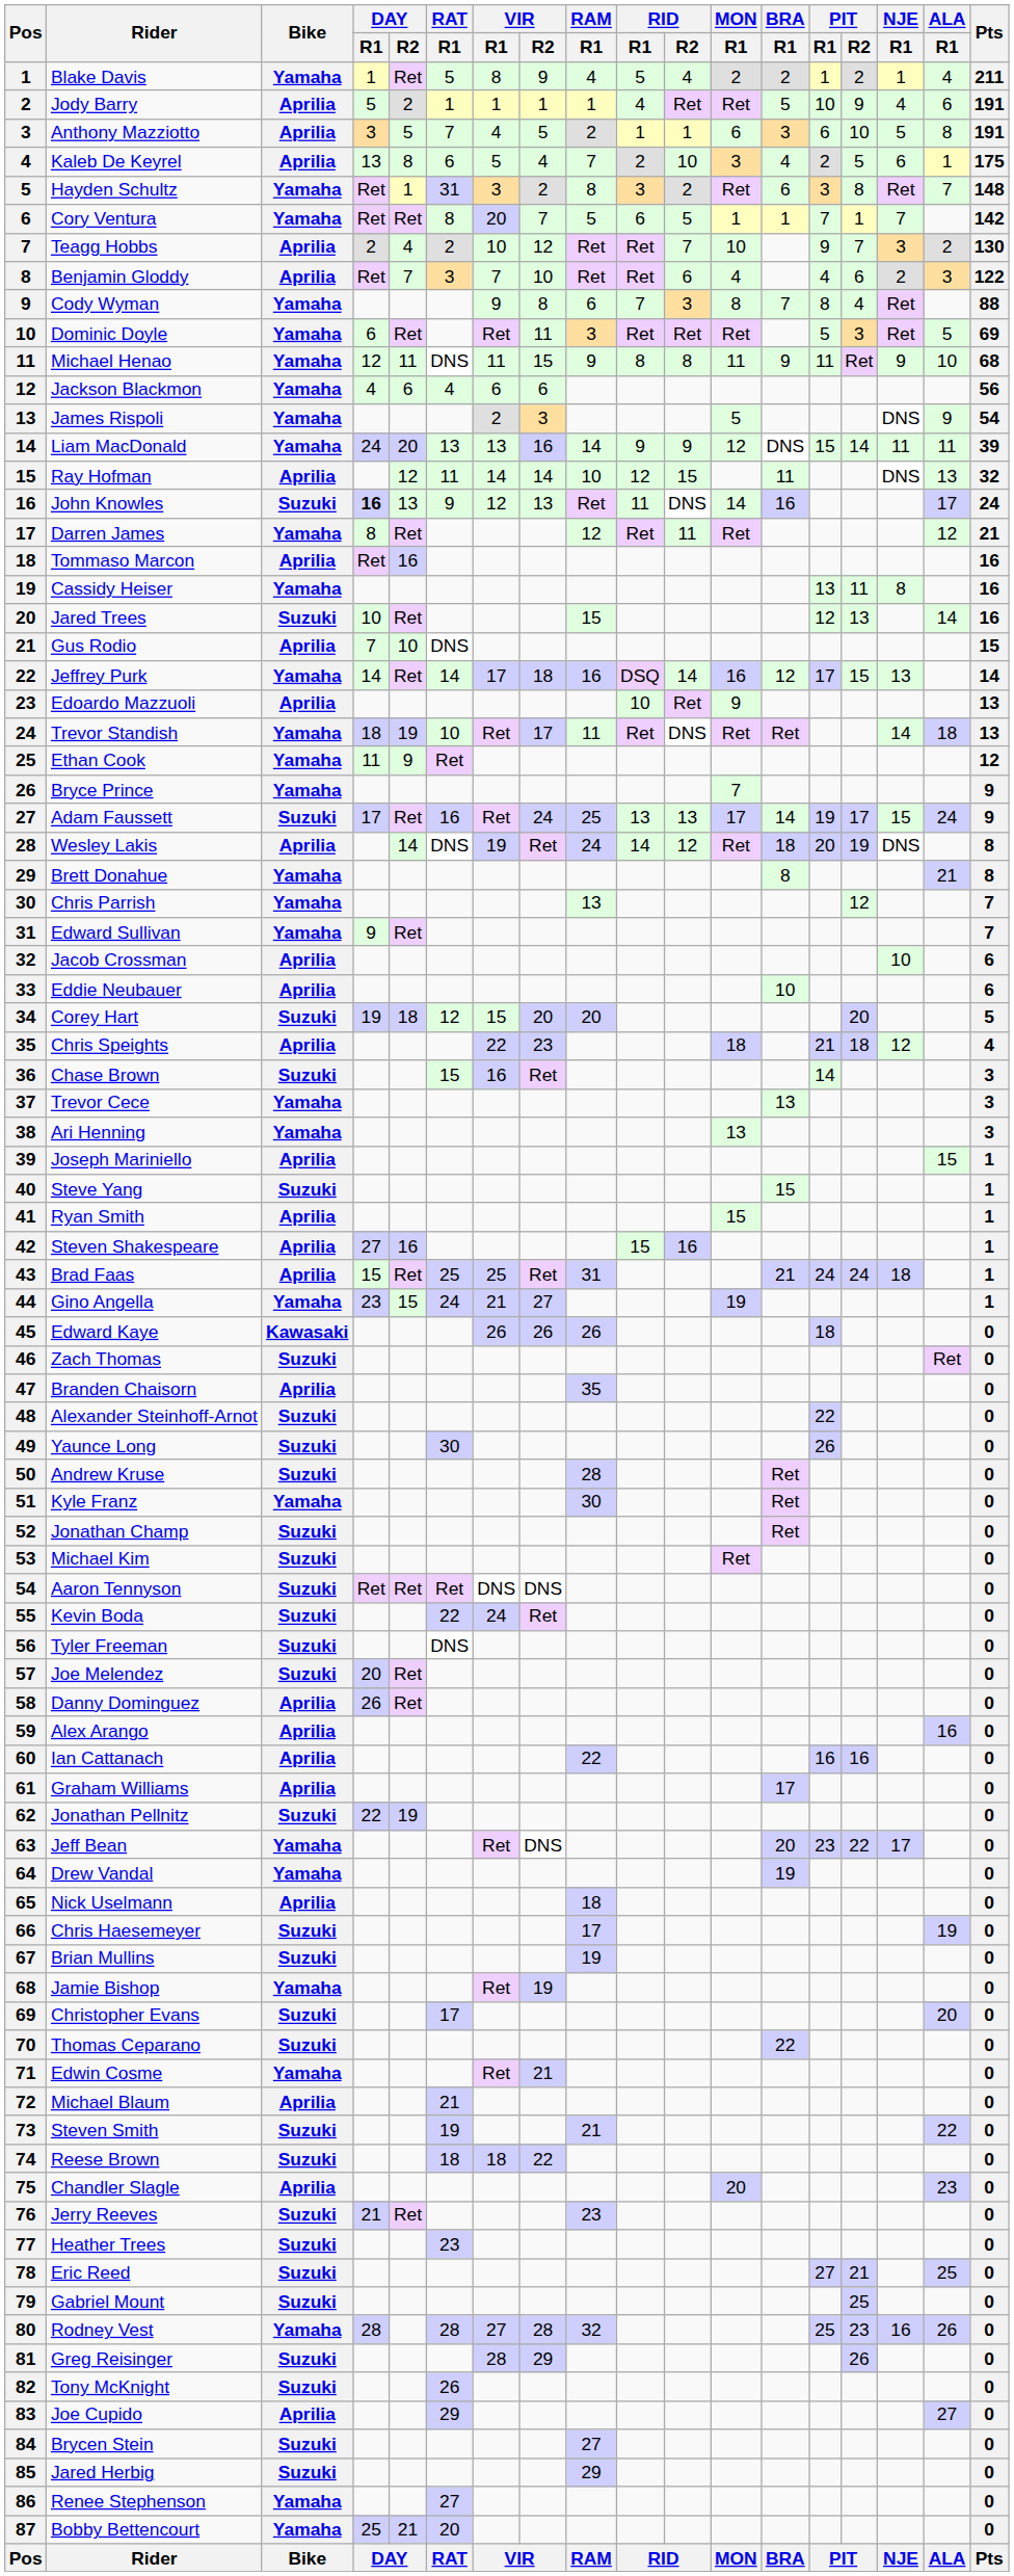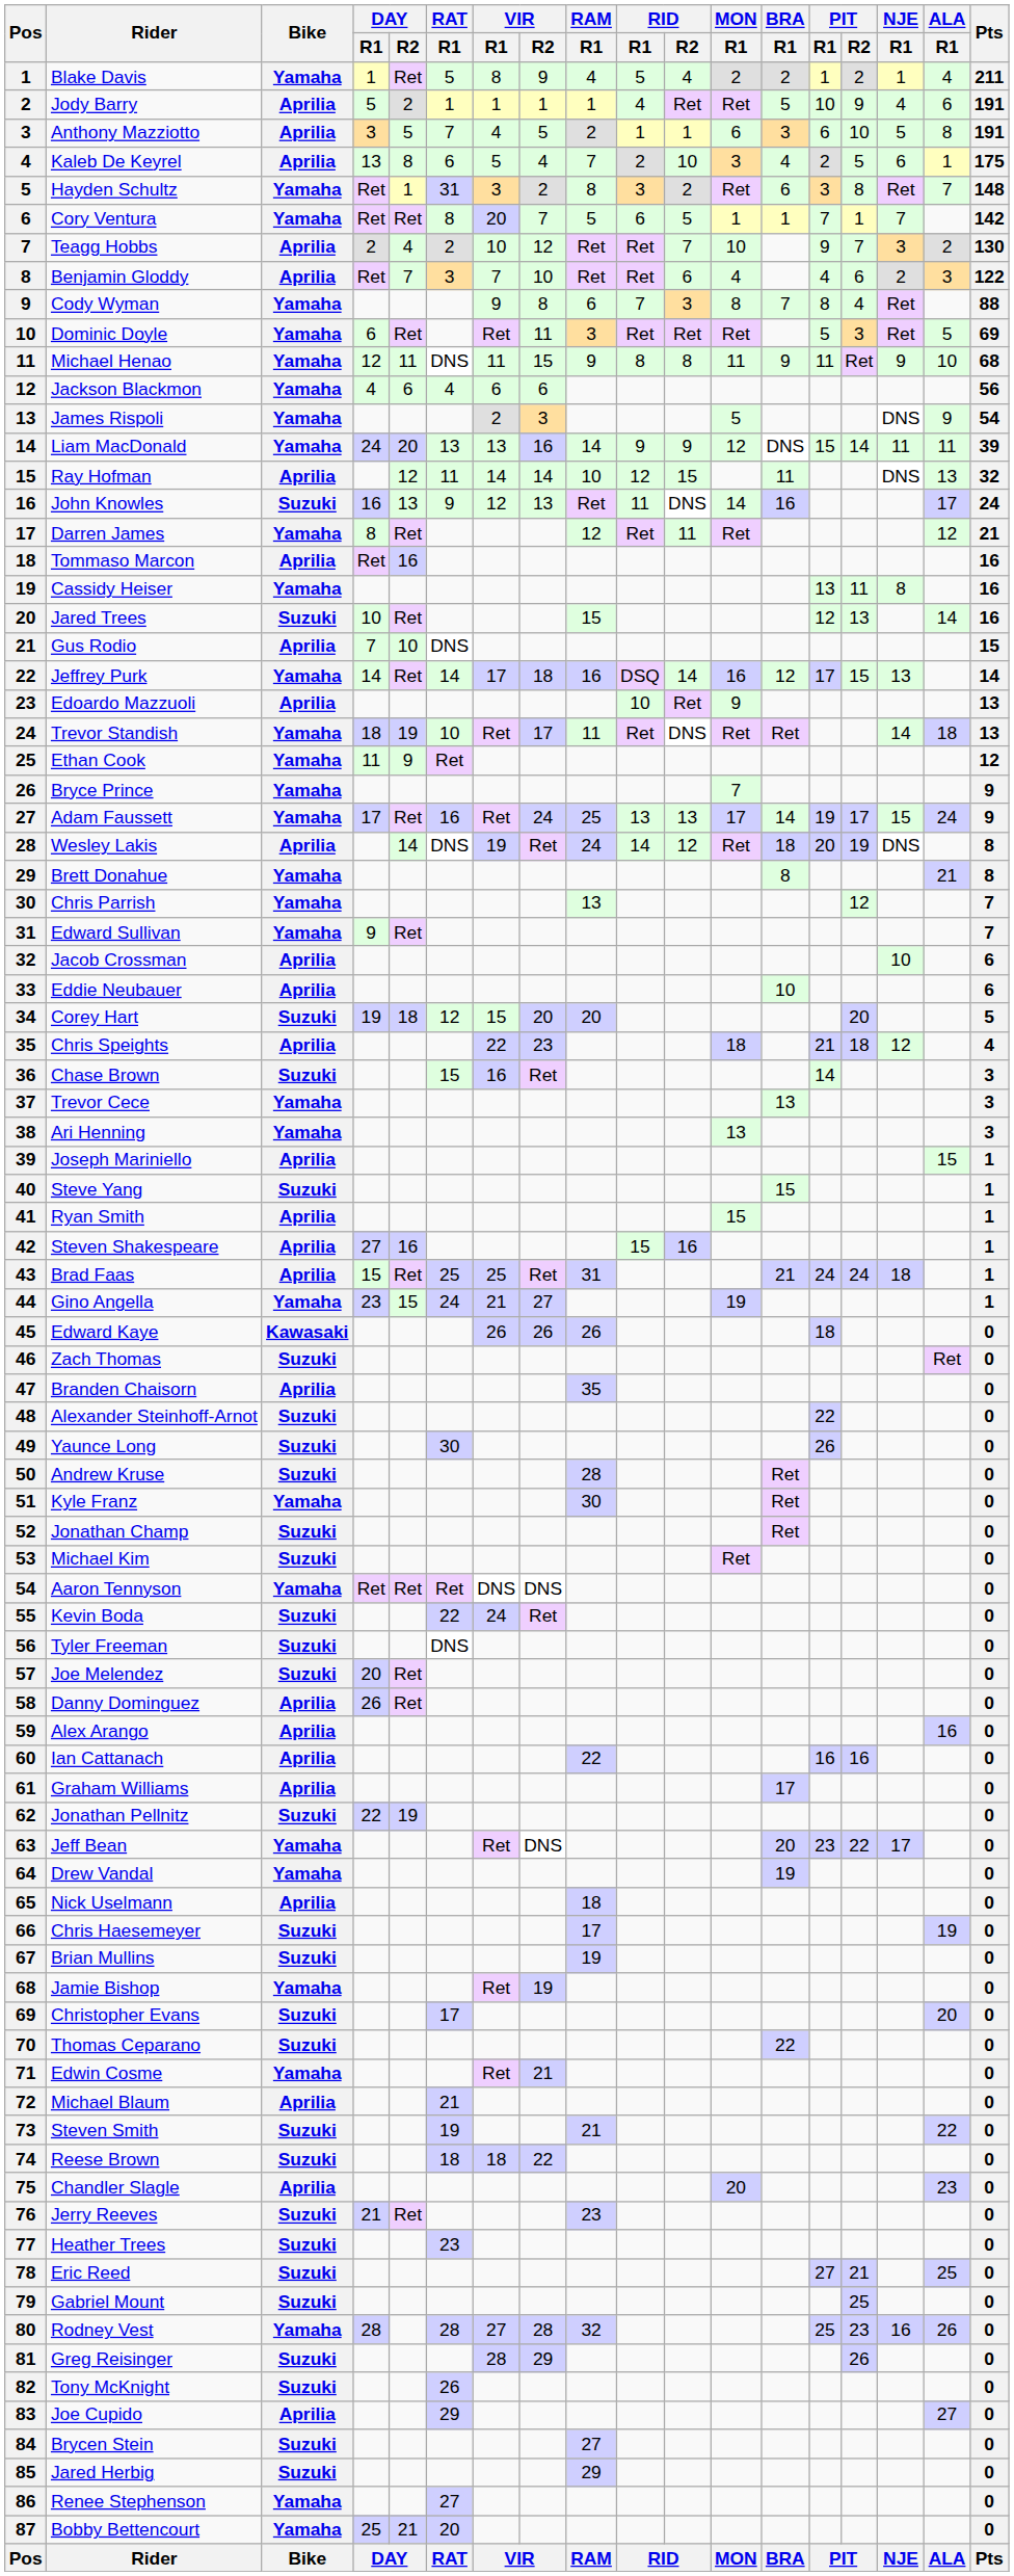John Knowles | DAY / R1: bold -> normal
Adam Faussett | Bike: Suzuki -> Yamaha
Aaron Tennyson | Bike: Suzuki -> Yamaha
